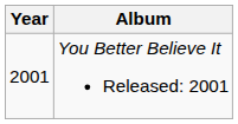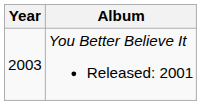You Better Believe It Released: 2001 | Year: 2001 -> 2003
